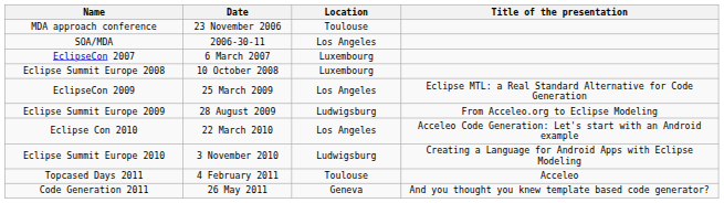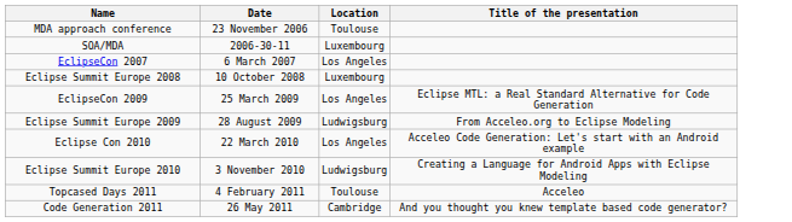SOA/MDA | Location: Los Angeles -> Luxembourg
EclipseCon 2007 | Location: Luxembourg -> Los Angeles
Code Generation 2011 | Location: Geneva -> Cambridge
